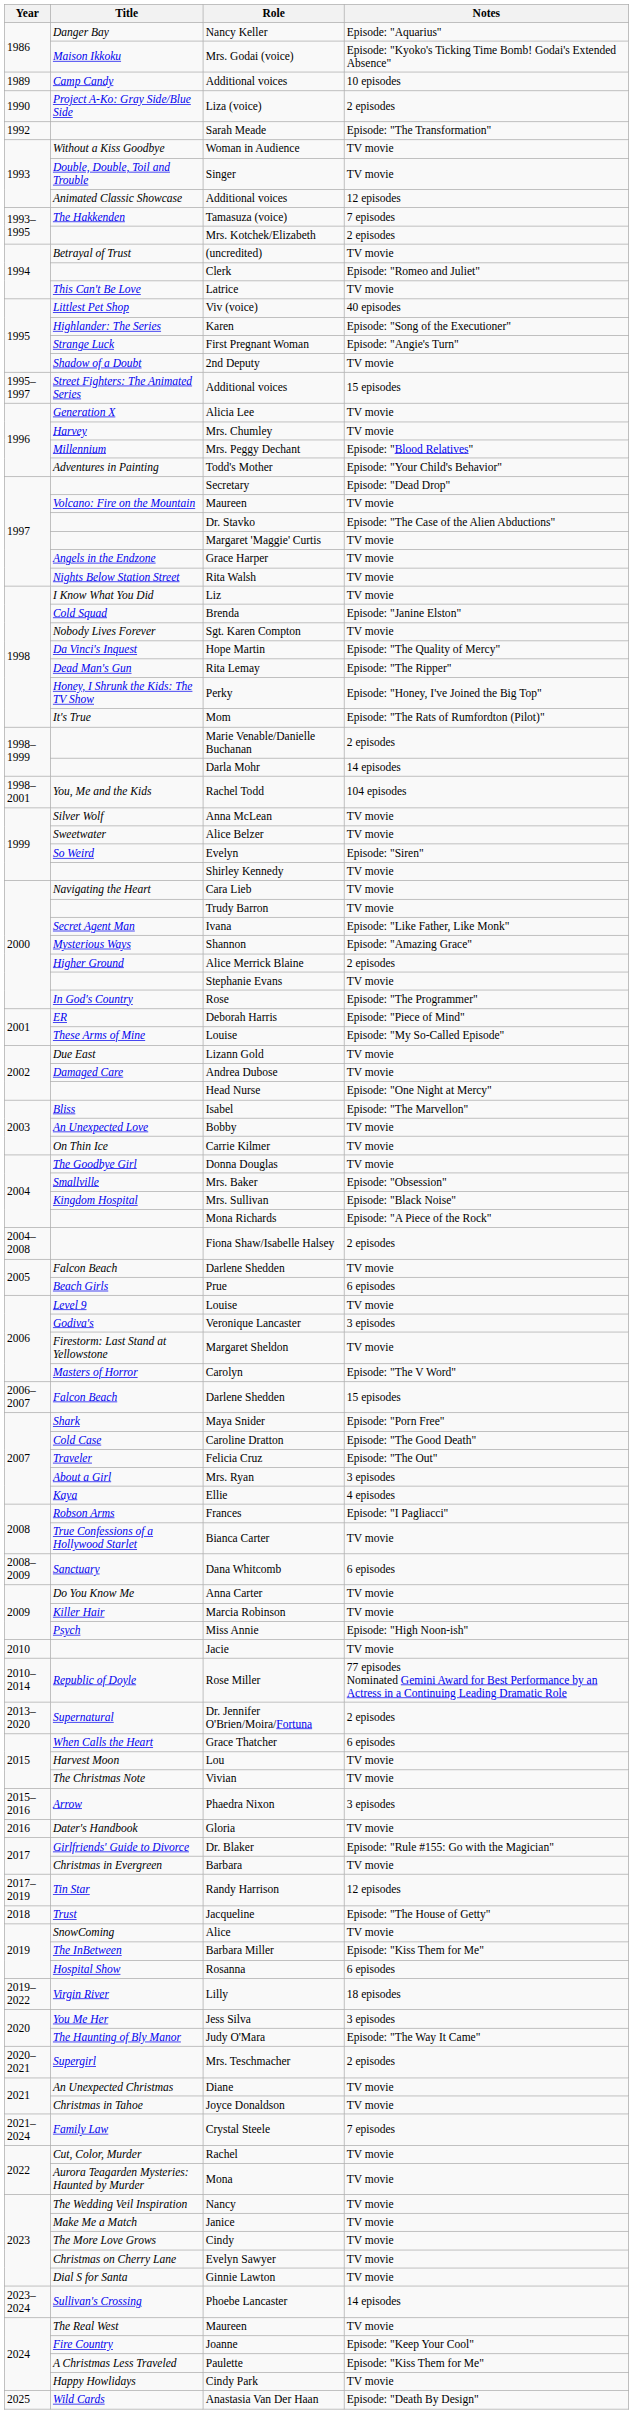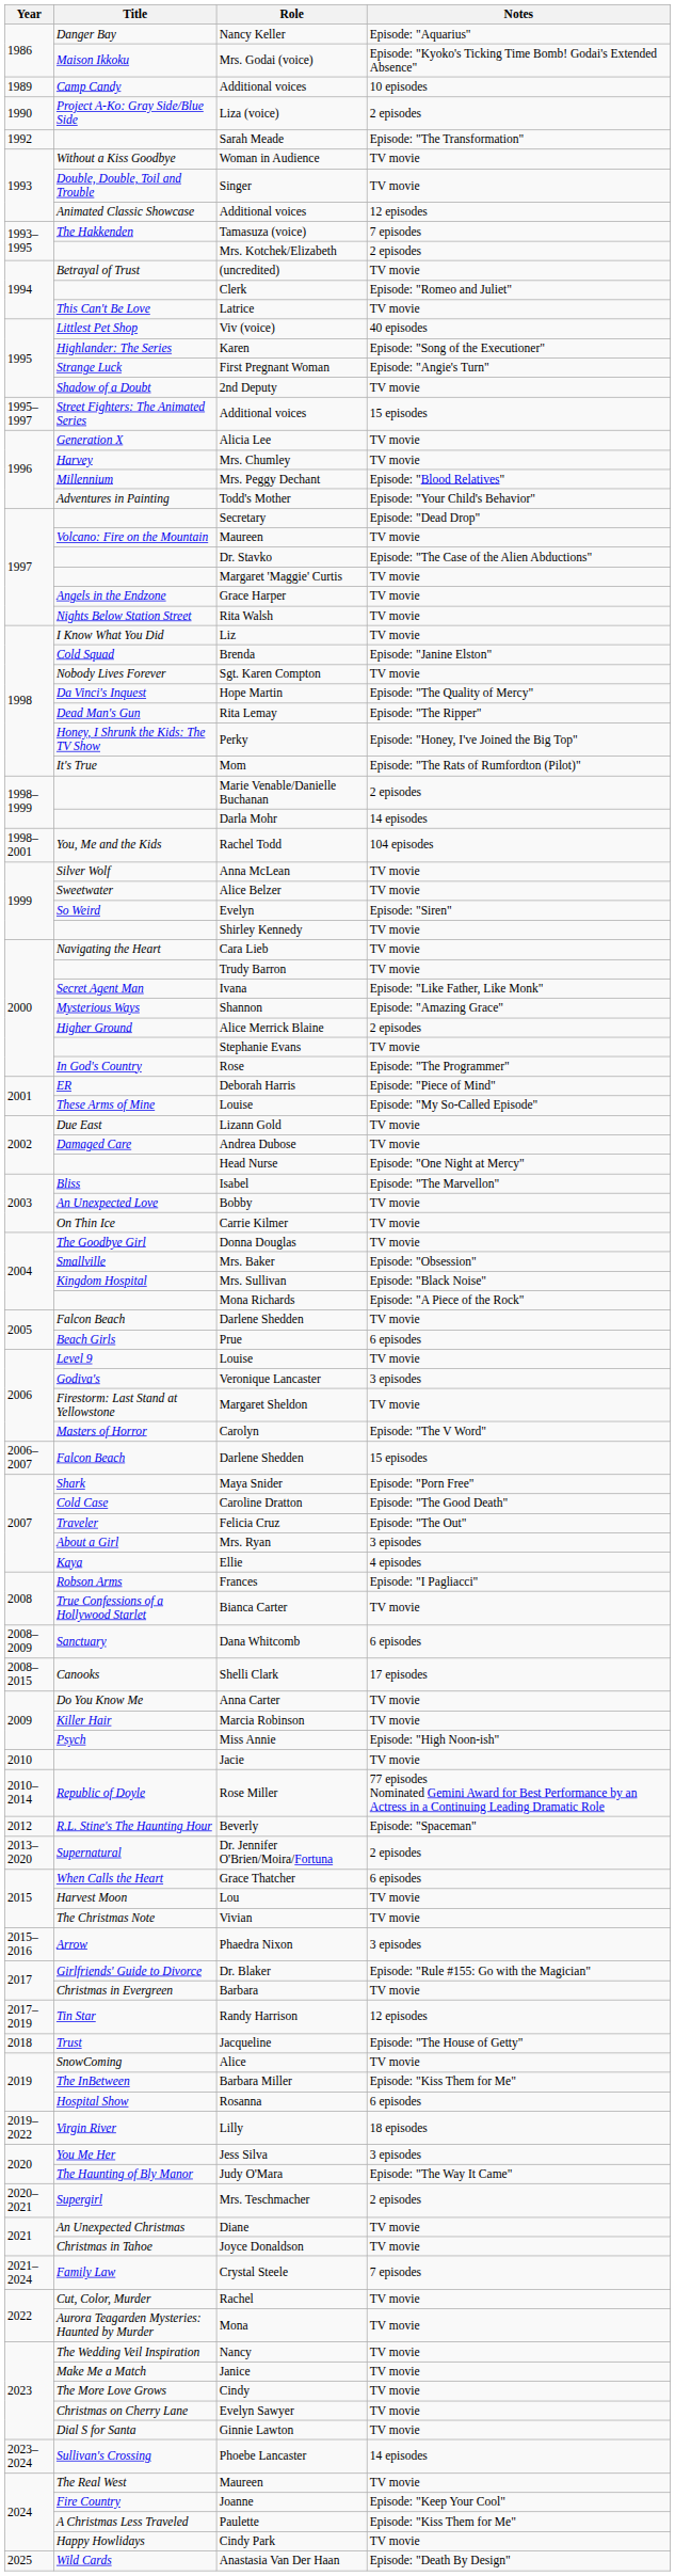- row: 2004–2008 | Fiona Shaw/Isabelle Halsey | 2 episodes
+ row: 2008–2015 | Canooks | Shelli Clark | 17 episodes
+ row: 2012 | R.L. Stine's The Haunting Hour | Beverly | Episode: "Spaceman"
- row: 2016 | Dater's Handbook | Gloria | TV movie
